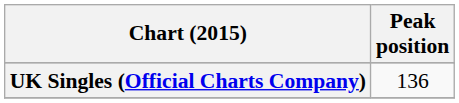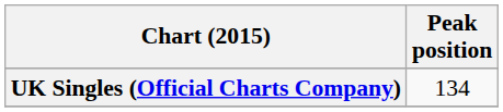UK Singles (Official Charts Company) | Peak position: 136 -> 134
